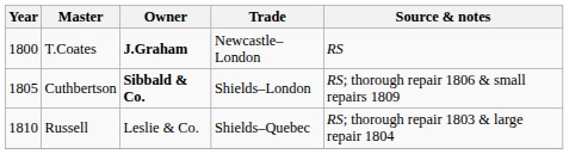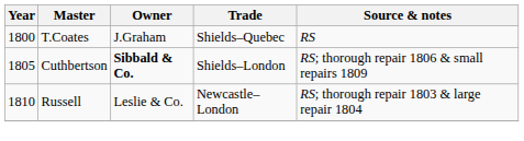T.Coates | Owner: bold -> normal
T.Coates | Trade: Newcastle–London -> Shields–Quebec
Russell | Trade: Shields–Quebec -> Newcastle–London
